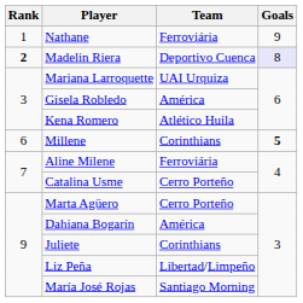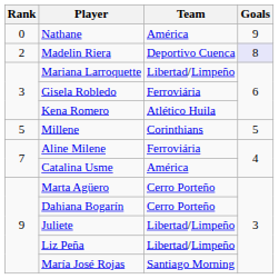Nathane | Rank: 1 -> 0
Nathane | Team: Ferroviária -> América
Madelin Riera | Rank: bold -> normal
Mariana Larroquette | Team: UAI Urquiza -> Libertad/Limpeño
Gisela Robledo | Team: América -> Ferroviária
Millene | Rank: 6 -> 5
Millene | Goals: bold -> normal
Catalina Usme | Team: Cerro Porteño -> América
Dahiana Bogarín | Team: América -> Cerro Porteño
Juliete | Team: Corinthians -> Libertad/Limpeño
